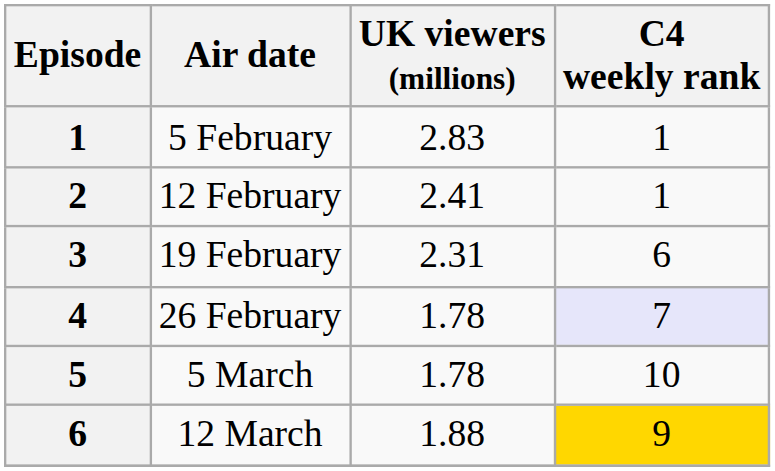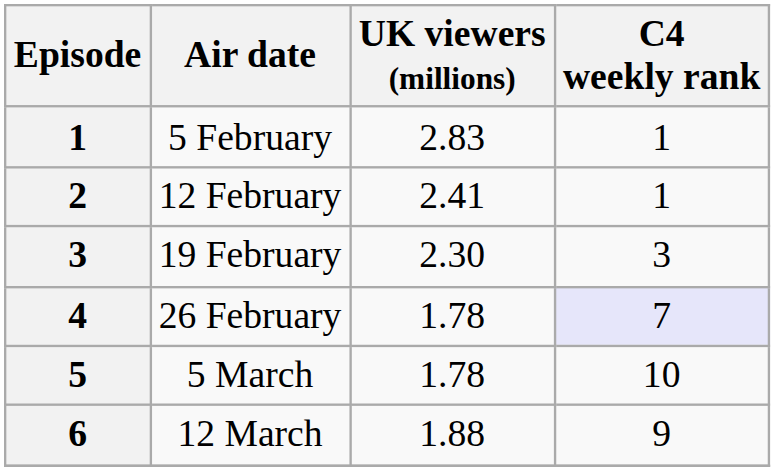19 February | UK viewers (millions): 2.31 -> 2.30
19 February | C4 weekly rank: 6 -> 3
12 March | C4 weekly rank: gold background -> no background
